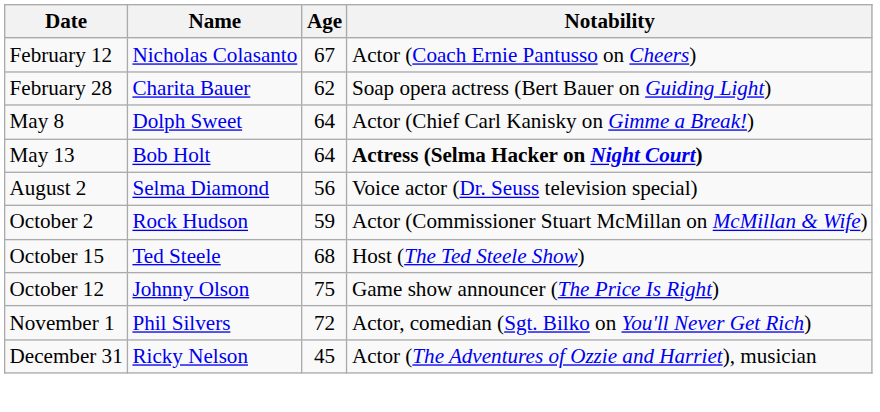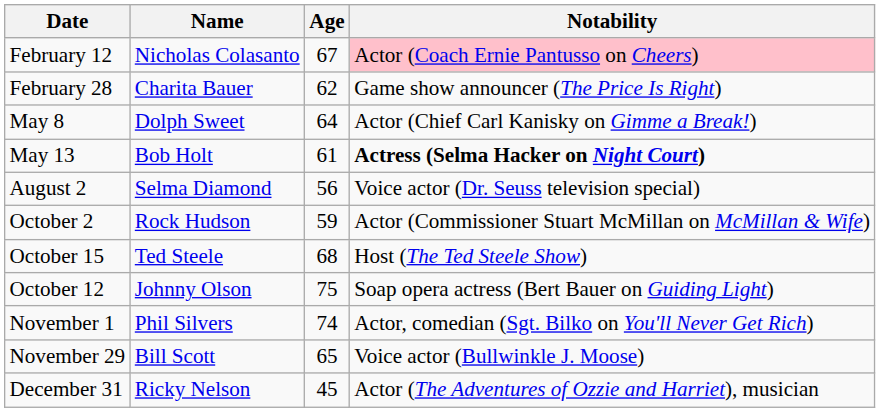February 12 | Notability: no background -> pink background
February 28 | Notability: Soap opera actress (Bert Bauer on Guiding Light) -> Game show announcer (The Price Is Right)
May 13 | Age: 64 -> 61
October 12 | Notability: Game show announcer (The Price Is Right) -> Soap opera actress (Bert Bauer on Guiding Light)
November 1 | Age: 72 -> 74
+ row: November 29 | Bill Scott | 65 | Voice actor (Bullwinkle J. Moose)
